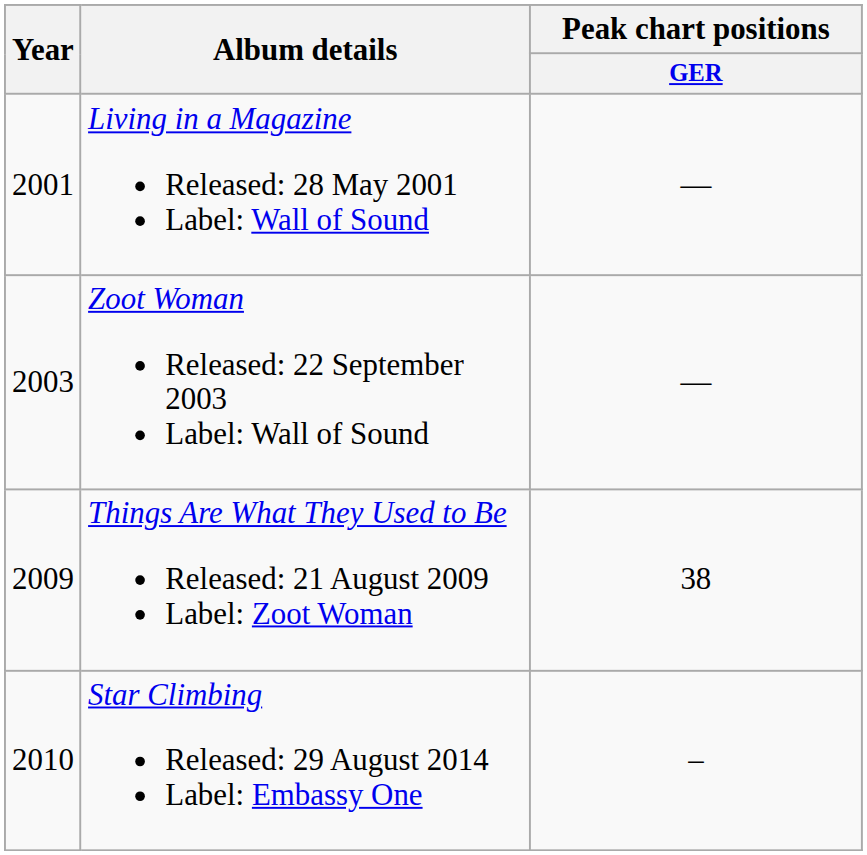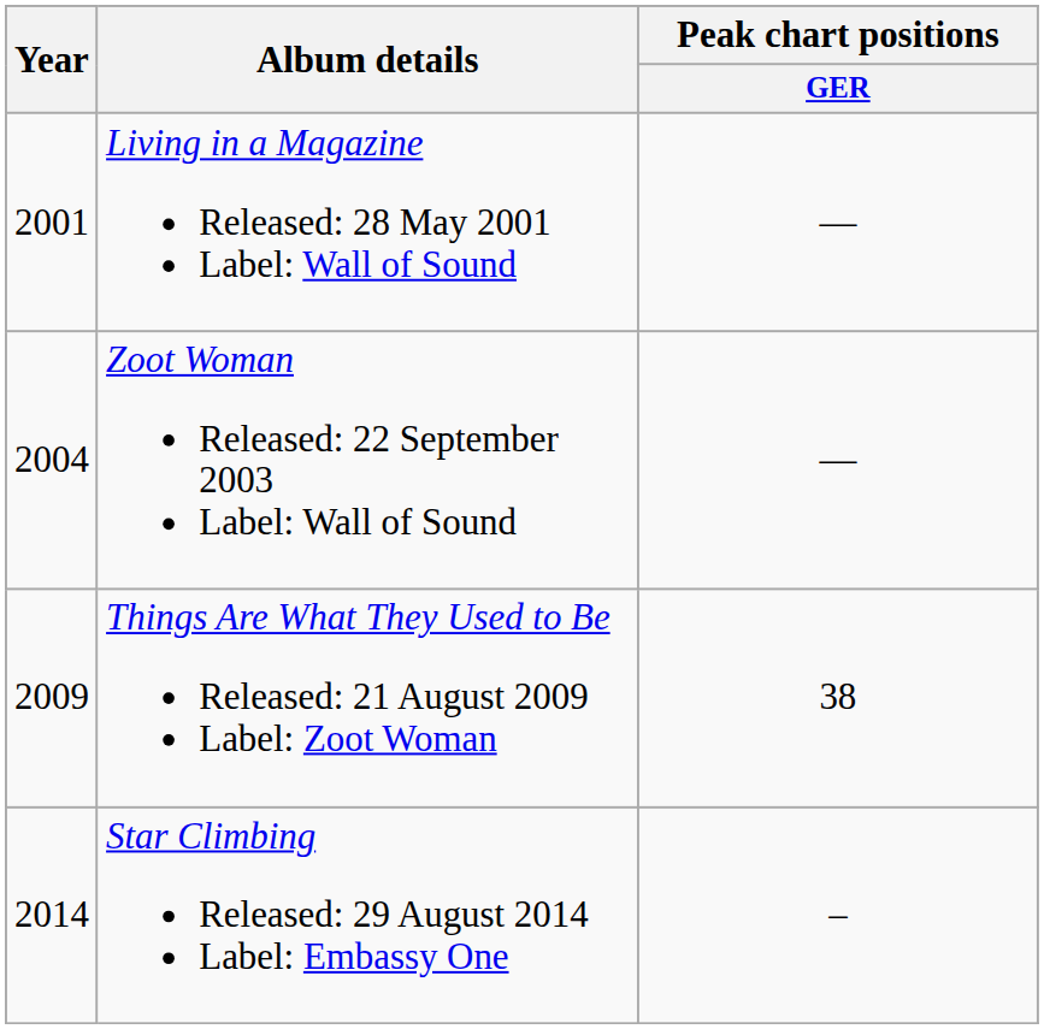Zoot Woman Released: 22 September 2003 Label: Wall of Sound | Year: 2003 -> 2004
Star Climbing Released: 29 August 2014 Label: Embassy One | Year: 2010 -> 2014
